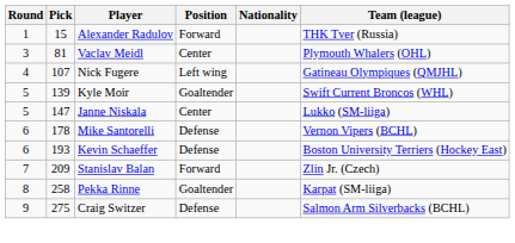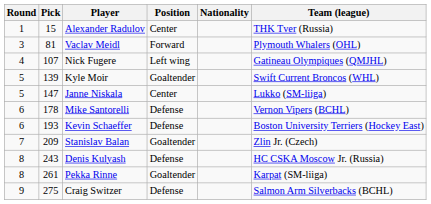Alexander Radulov | Position: Forward -> Center
Vaclav Meidl | Position: Center -> Forward
Stanislav Balan | Position: Forward -> Goaltender
+ row: 8 | 243 | Denis Kulyash | Defense | HC CSKA Moscow Jr. (Russia)
Pekka Rinne | Pick: 258 -> 261
